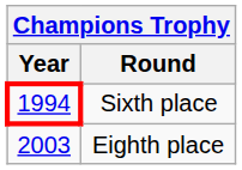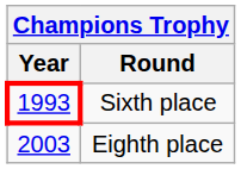Sixth place | Year: 1994 -> 1993
